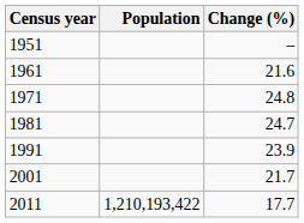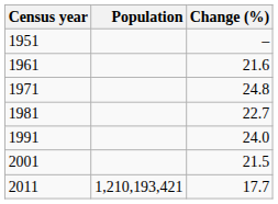1981 | Change (%): 24.7 -> 22.7
1991 | Change (%): 23.9 -> 24.0
2001 | Change (%): 21.7 -> 21.5
2011 | Population: 1,210,193,422 -> 1,210,193,421
